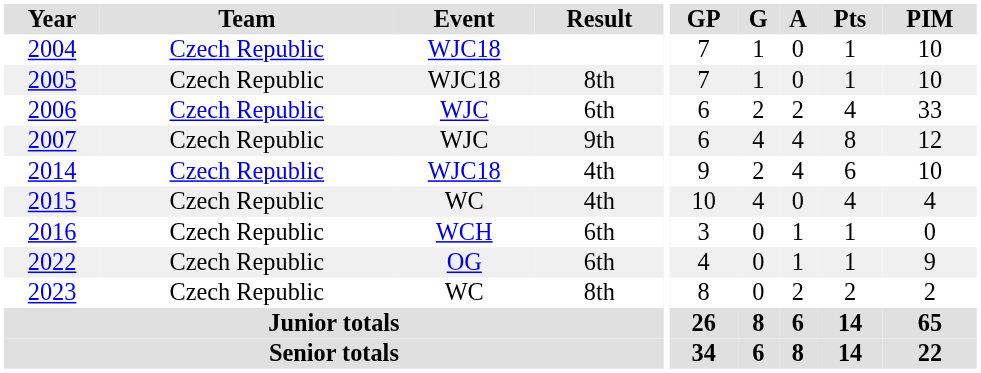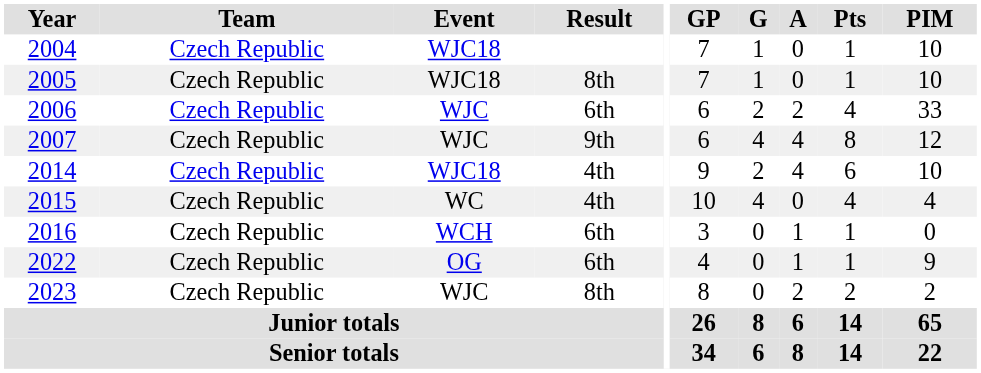2023 | Event: WC -> WJC
